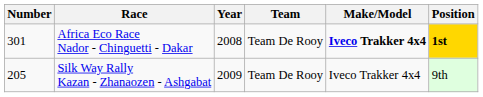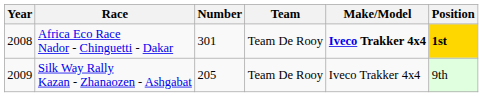columns swapped: Year <-> Number
